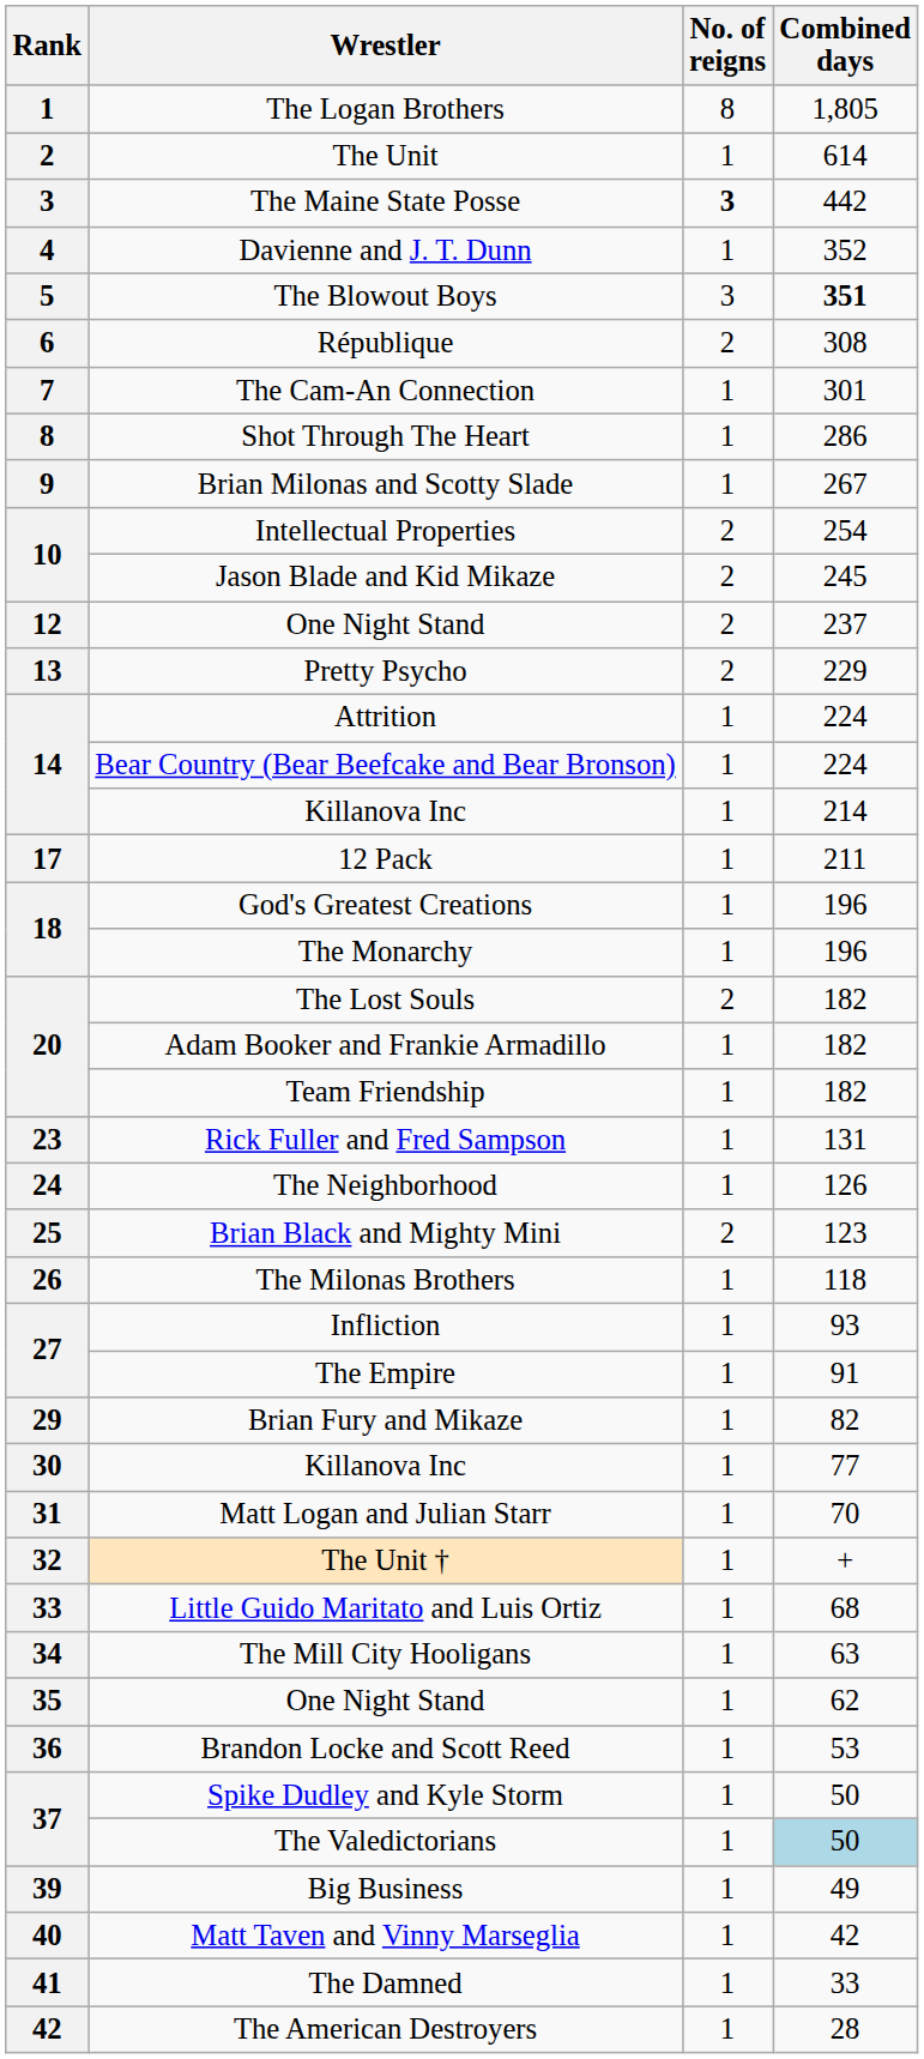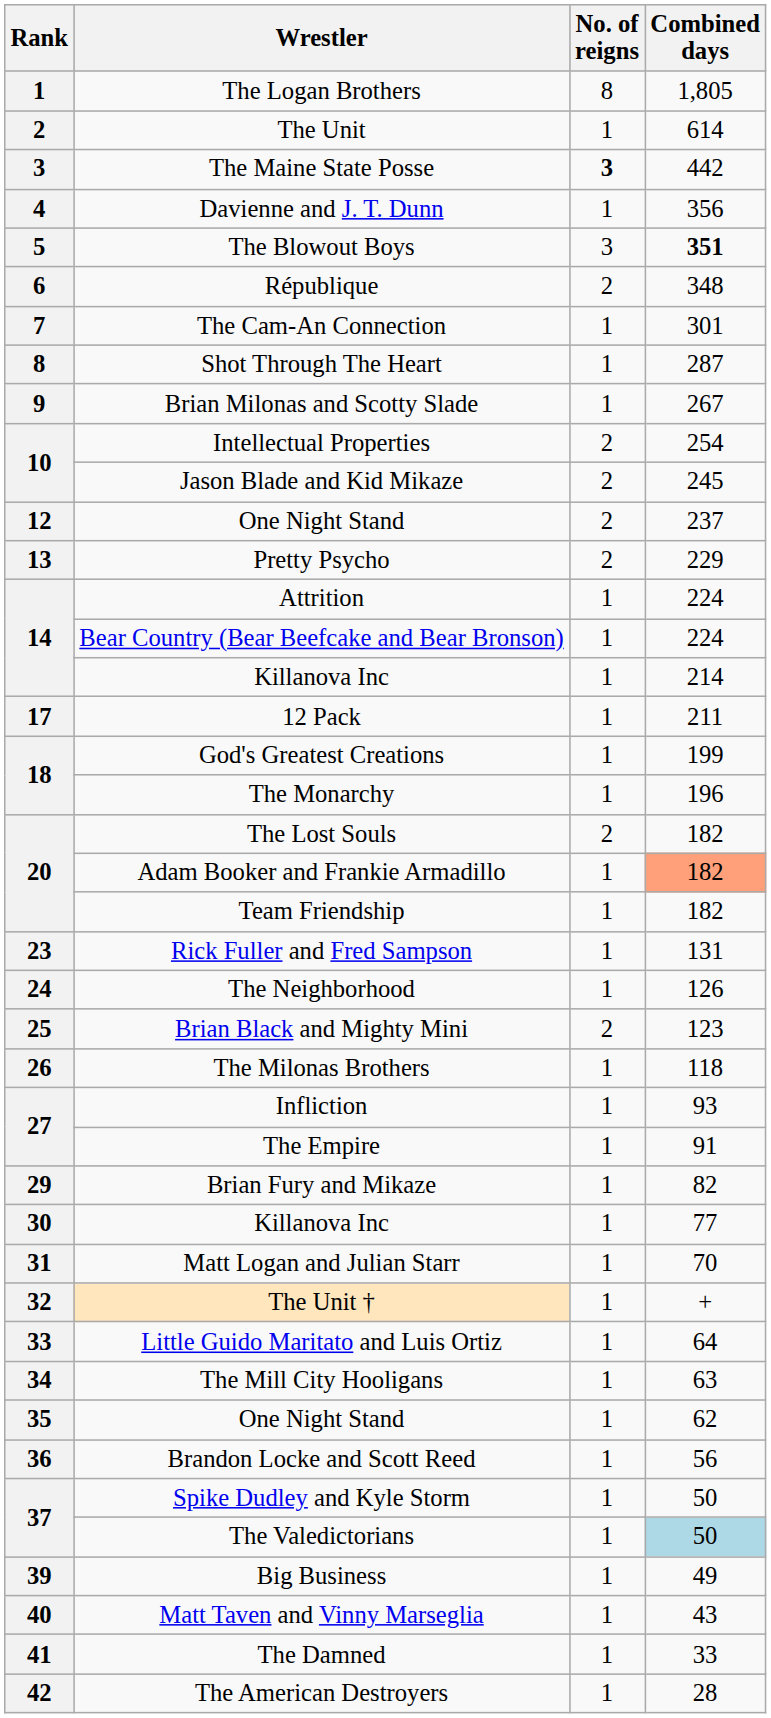Davienne and J. T. Dunn | Combined days: 352 -> 356
République | Combined days: 308 -> 348
Shot Through The Heart | Combined days: 286 -> 287
God's Greatest Creations | Combined days: 196 -> 199
Adam Booker and Frankie Armadillo | Combined days: no background -> lightsalmon background
Little Guido Maritato and Luis Ortiz | Combined days: 68 -> 64
Brandon Locke and Scott Reed | Combined days: 53 -> 56
Matt Taven and Vinny Marseglia | Combined days: 42 -> 43
